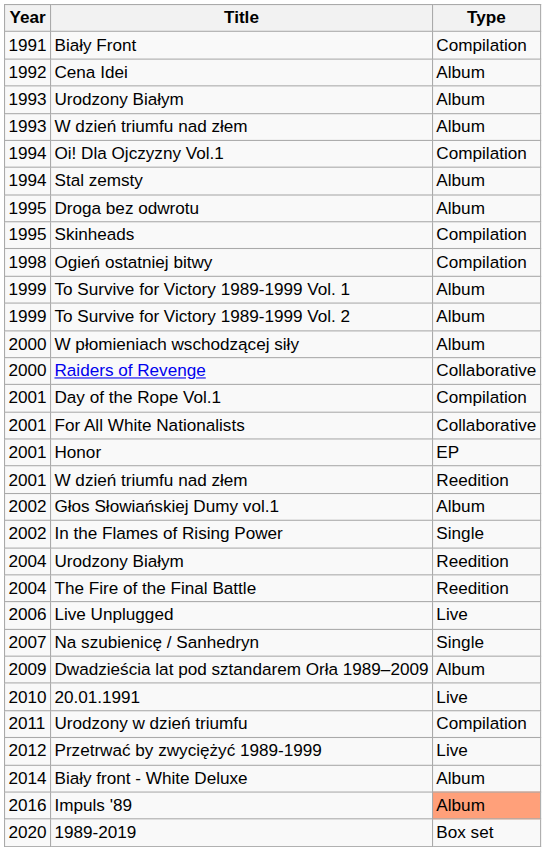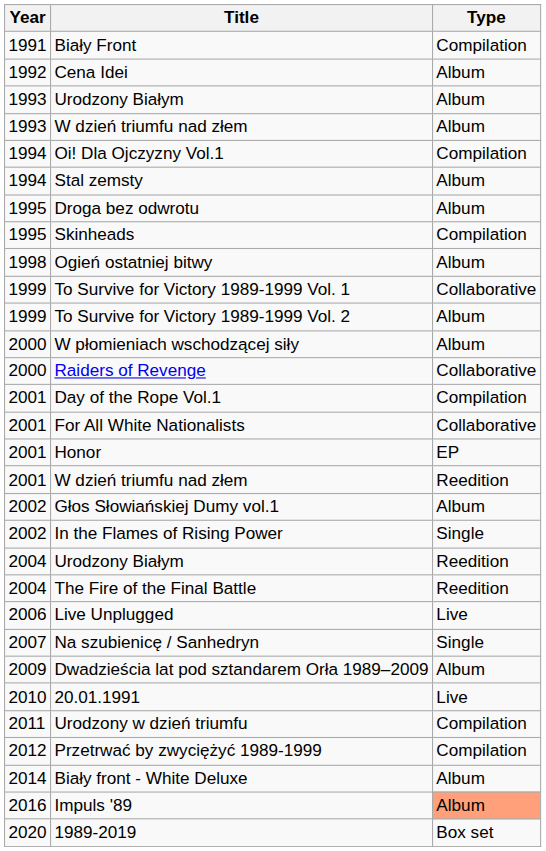Ogień ostatniej bitwy | Type: Compilation -> Album
To Survive for Victory 1989-1999 Vol. 1 | Type: Album -> Collaborative
Przetrwać by zwyciężyć 1989-1999 | Type: Live -> Compilation
